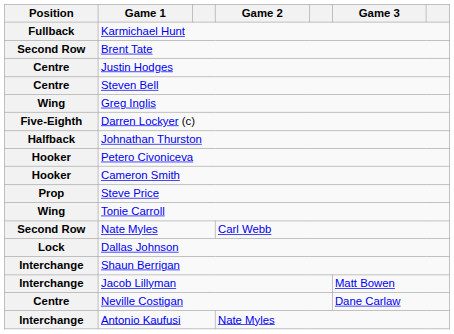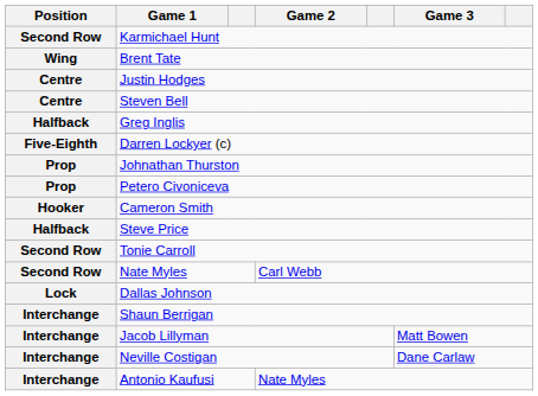Karmichael Hunt | Position: Fullback -> Second Row
Brent Tate | Position: Second Row -> Wing
Greg Inglis | Position: Wing -> Halfback
Johnathan Thurston | Position: Halfback -> Prop
Petero Civoniceva | Position: Hooker -> Prop
Steve Price | Position: Prop -> Halfback
Tonie Carroll | Position: Wing -> Second Row
Neville Costigan | Position: Centre -> Interchange
